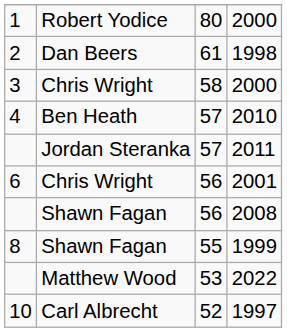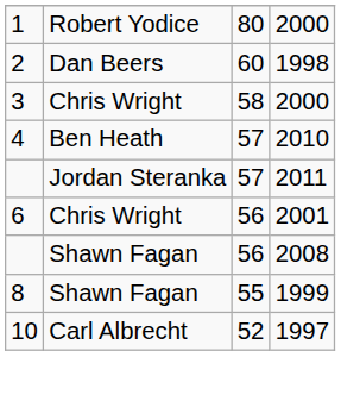1998 | column 3: 61 -> 60
- row: Matthew Wood | 53 | 2022
